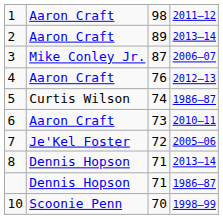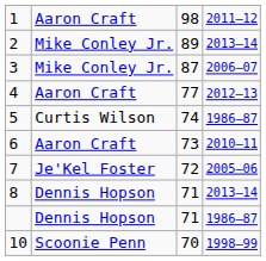2 | column 2: Aaron Craft -> Mike Conley Jr.
4 | column 3: 76 -> 77
